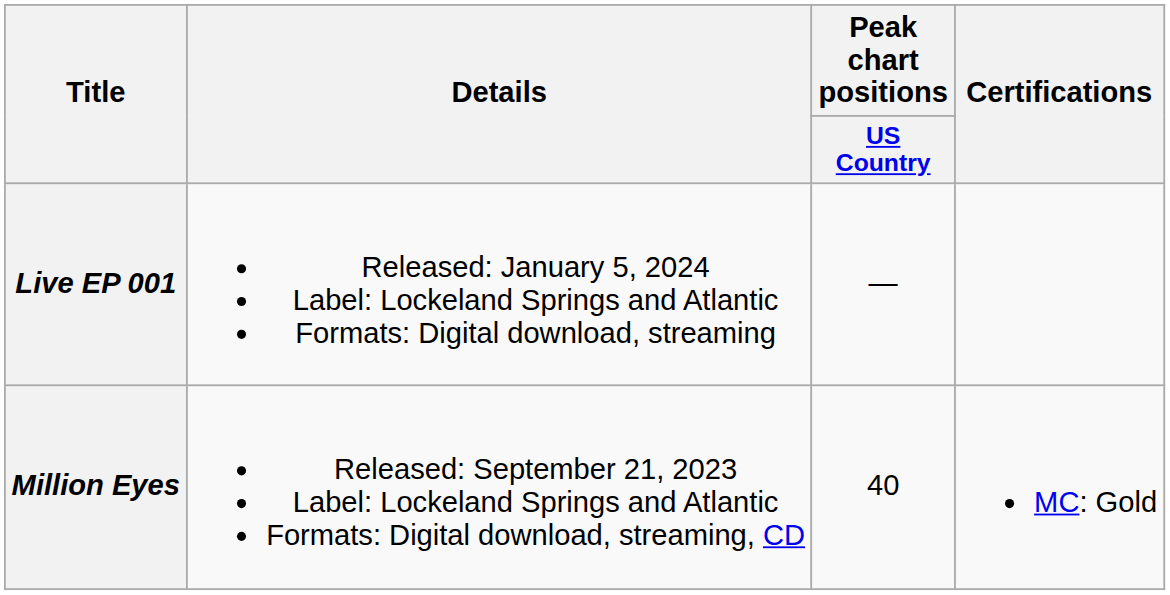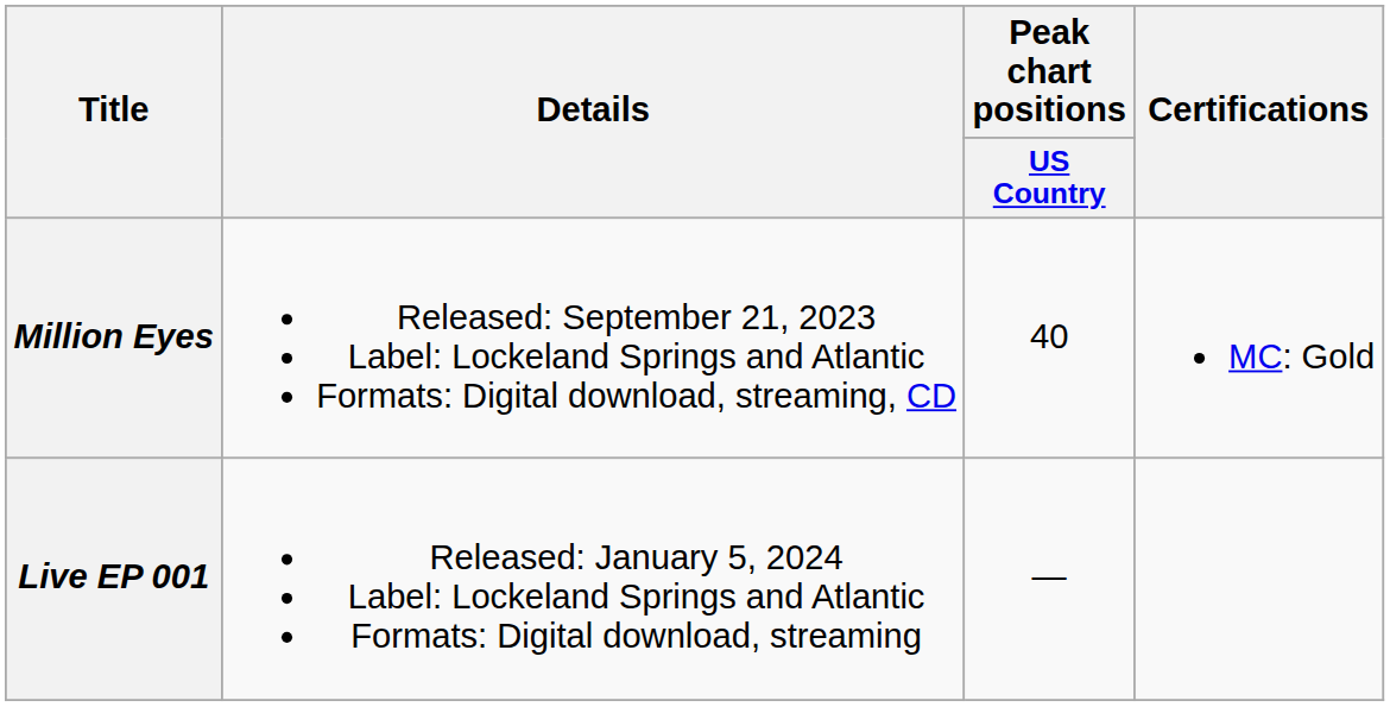rows swapped: Million Eyes <-> Live EP 001
